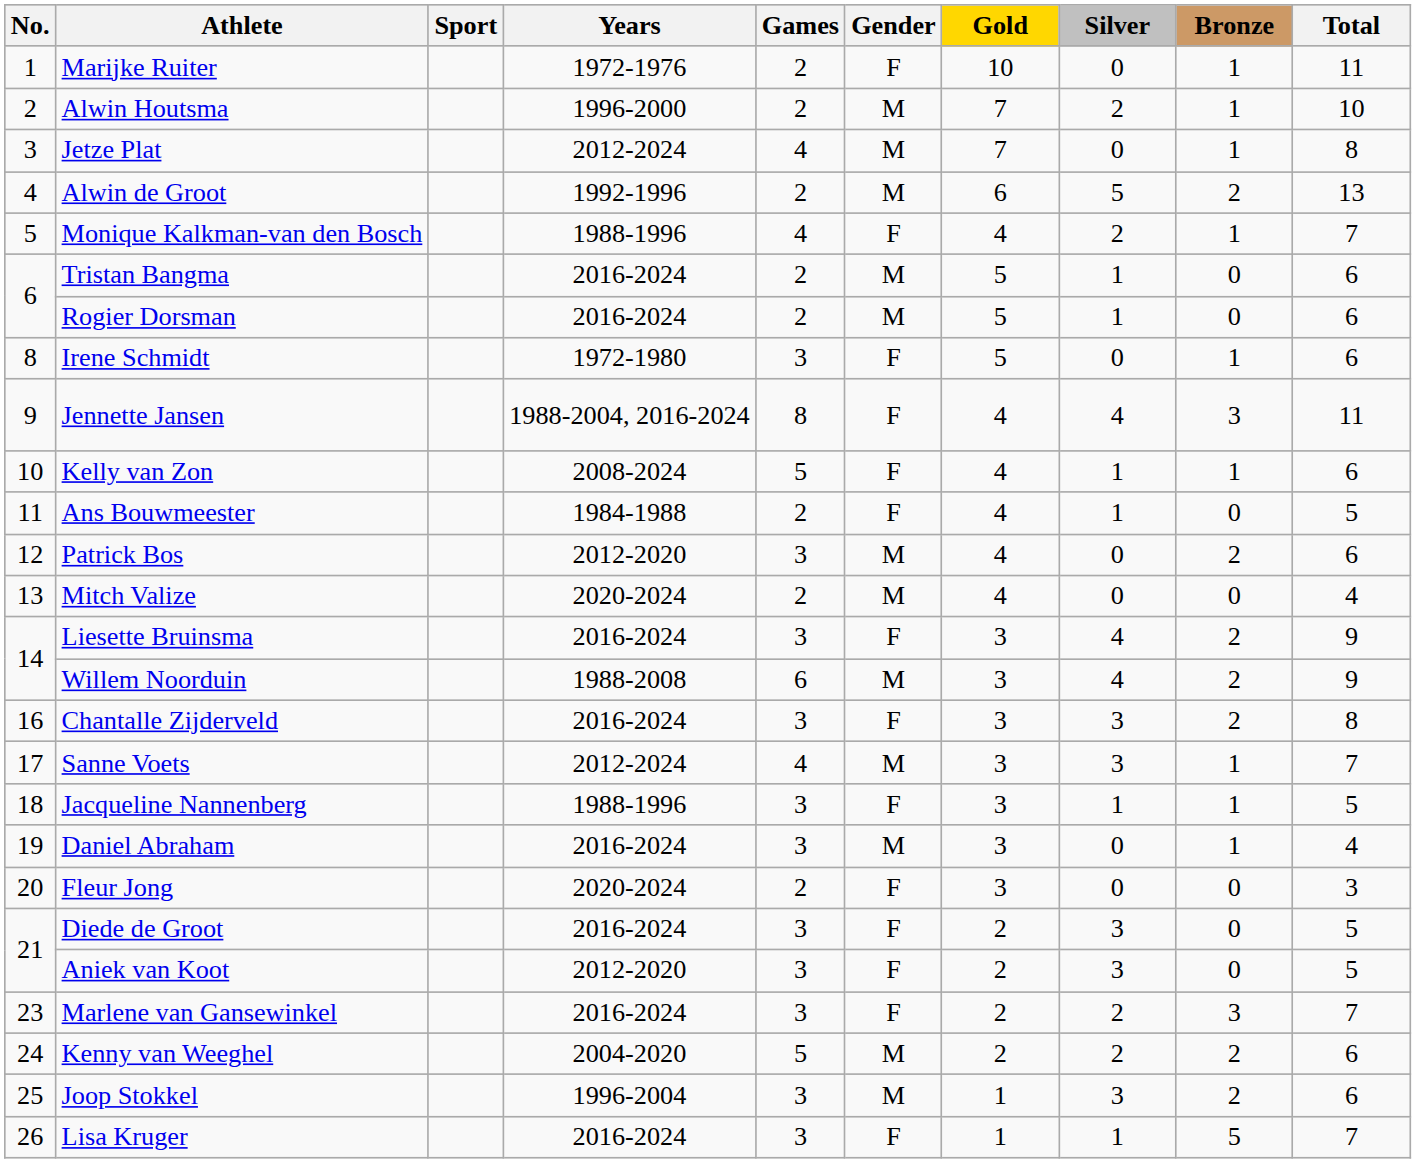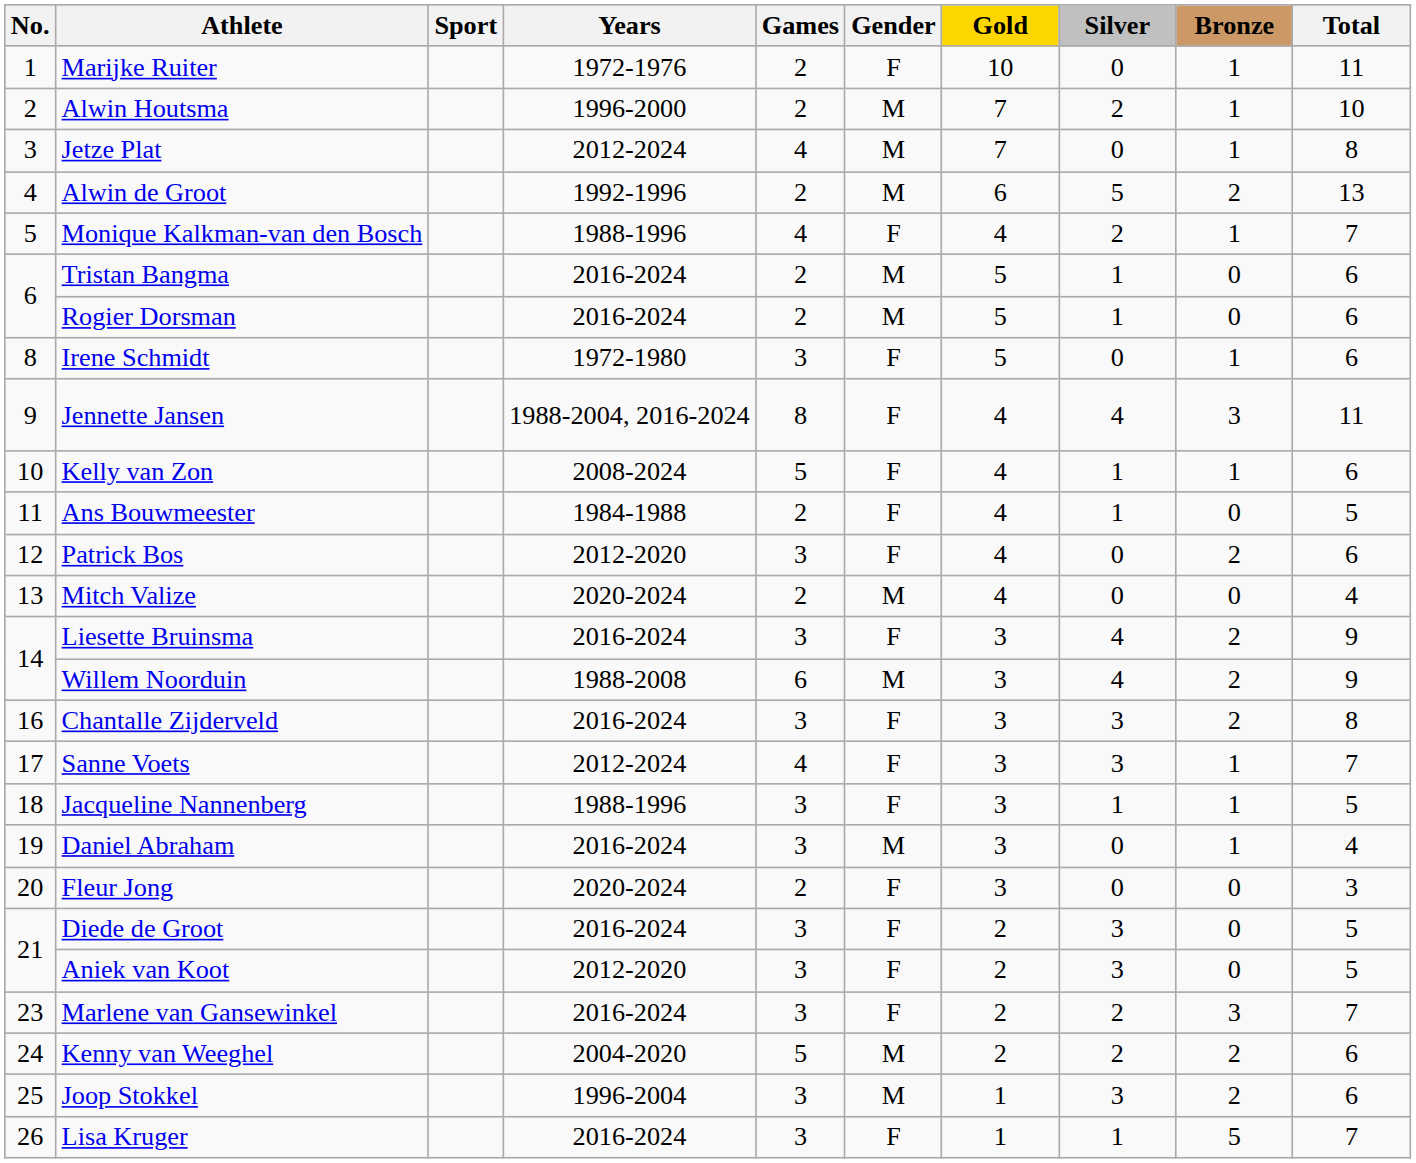Patrick Bos | Gender: M -> F
Sanne Voets | Gender: M -> F
